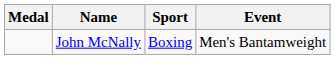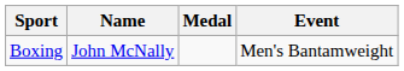columns swapped: Medal <-> Sport
